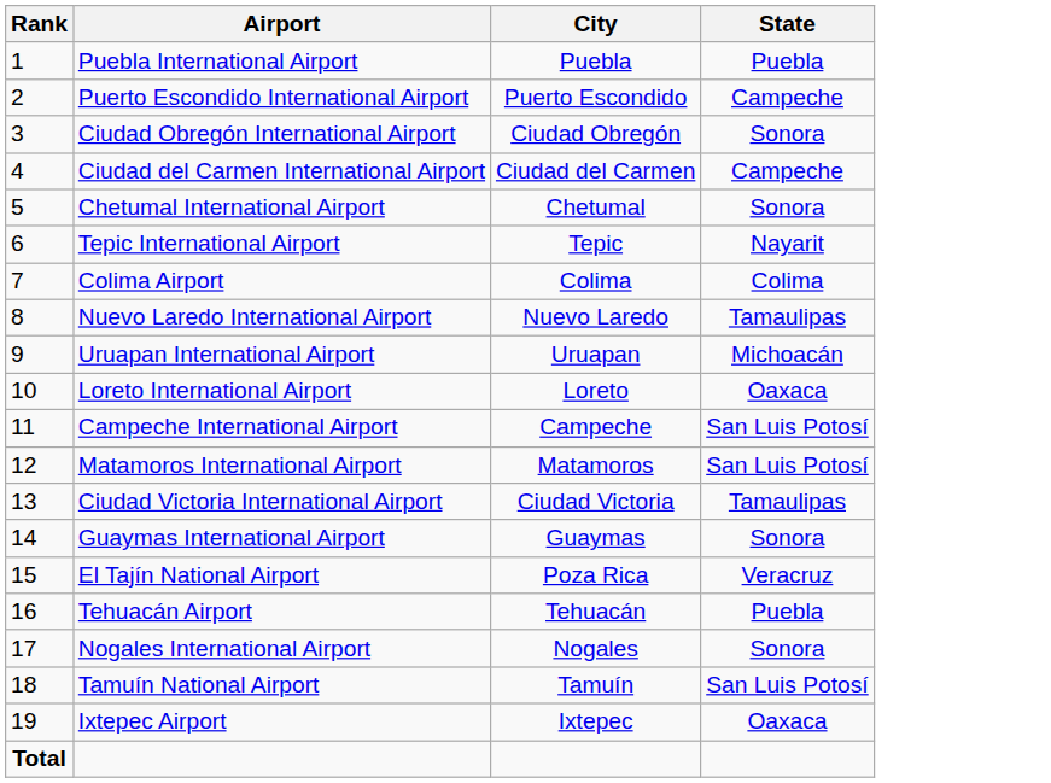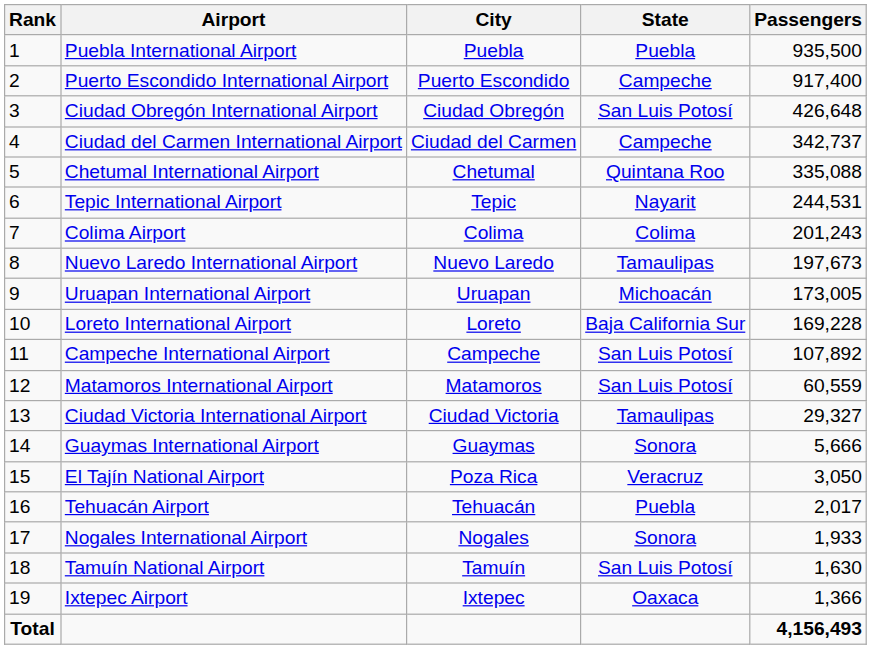+ column: Passengers | 935,500 | 917,400 | 426,648 | 342,737 | 335,088 | 244,531 | 201,243 | 197,673 | 173,005 | 169,228 | 107,892 | 60,559 | 29,327 | 5,666 | 3,050 | 2,017 | 1,933 | 1,630 | 1,366 | 4,156,493
Ciudad Obregón International Airport | State: Sonora -> San Luis Potosí
Chetumal International Airport | State: Sonora -> Quintana Roo
Loreto International Airport | State: Oaxaca -> Baja California Sur
